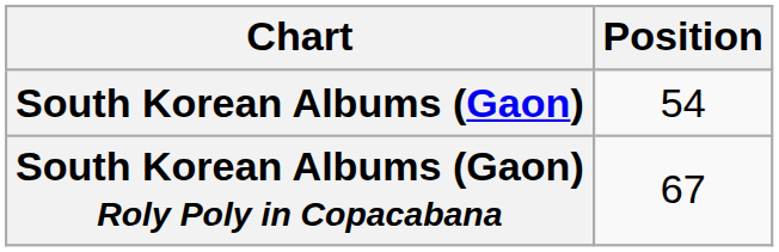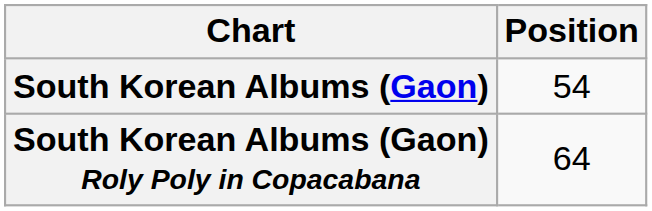South Korean Albums (Gaon) Roly Poly in Copacabana | Position: 67 -> 64
